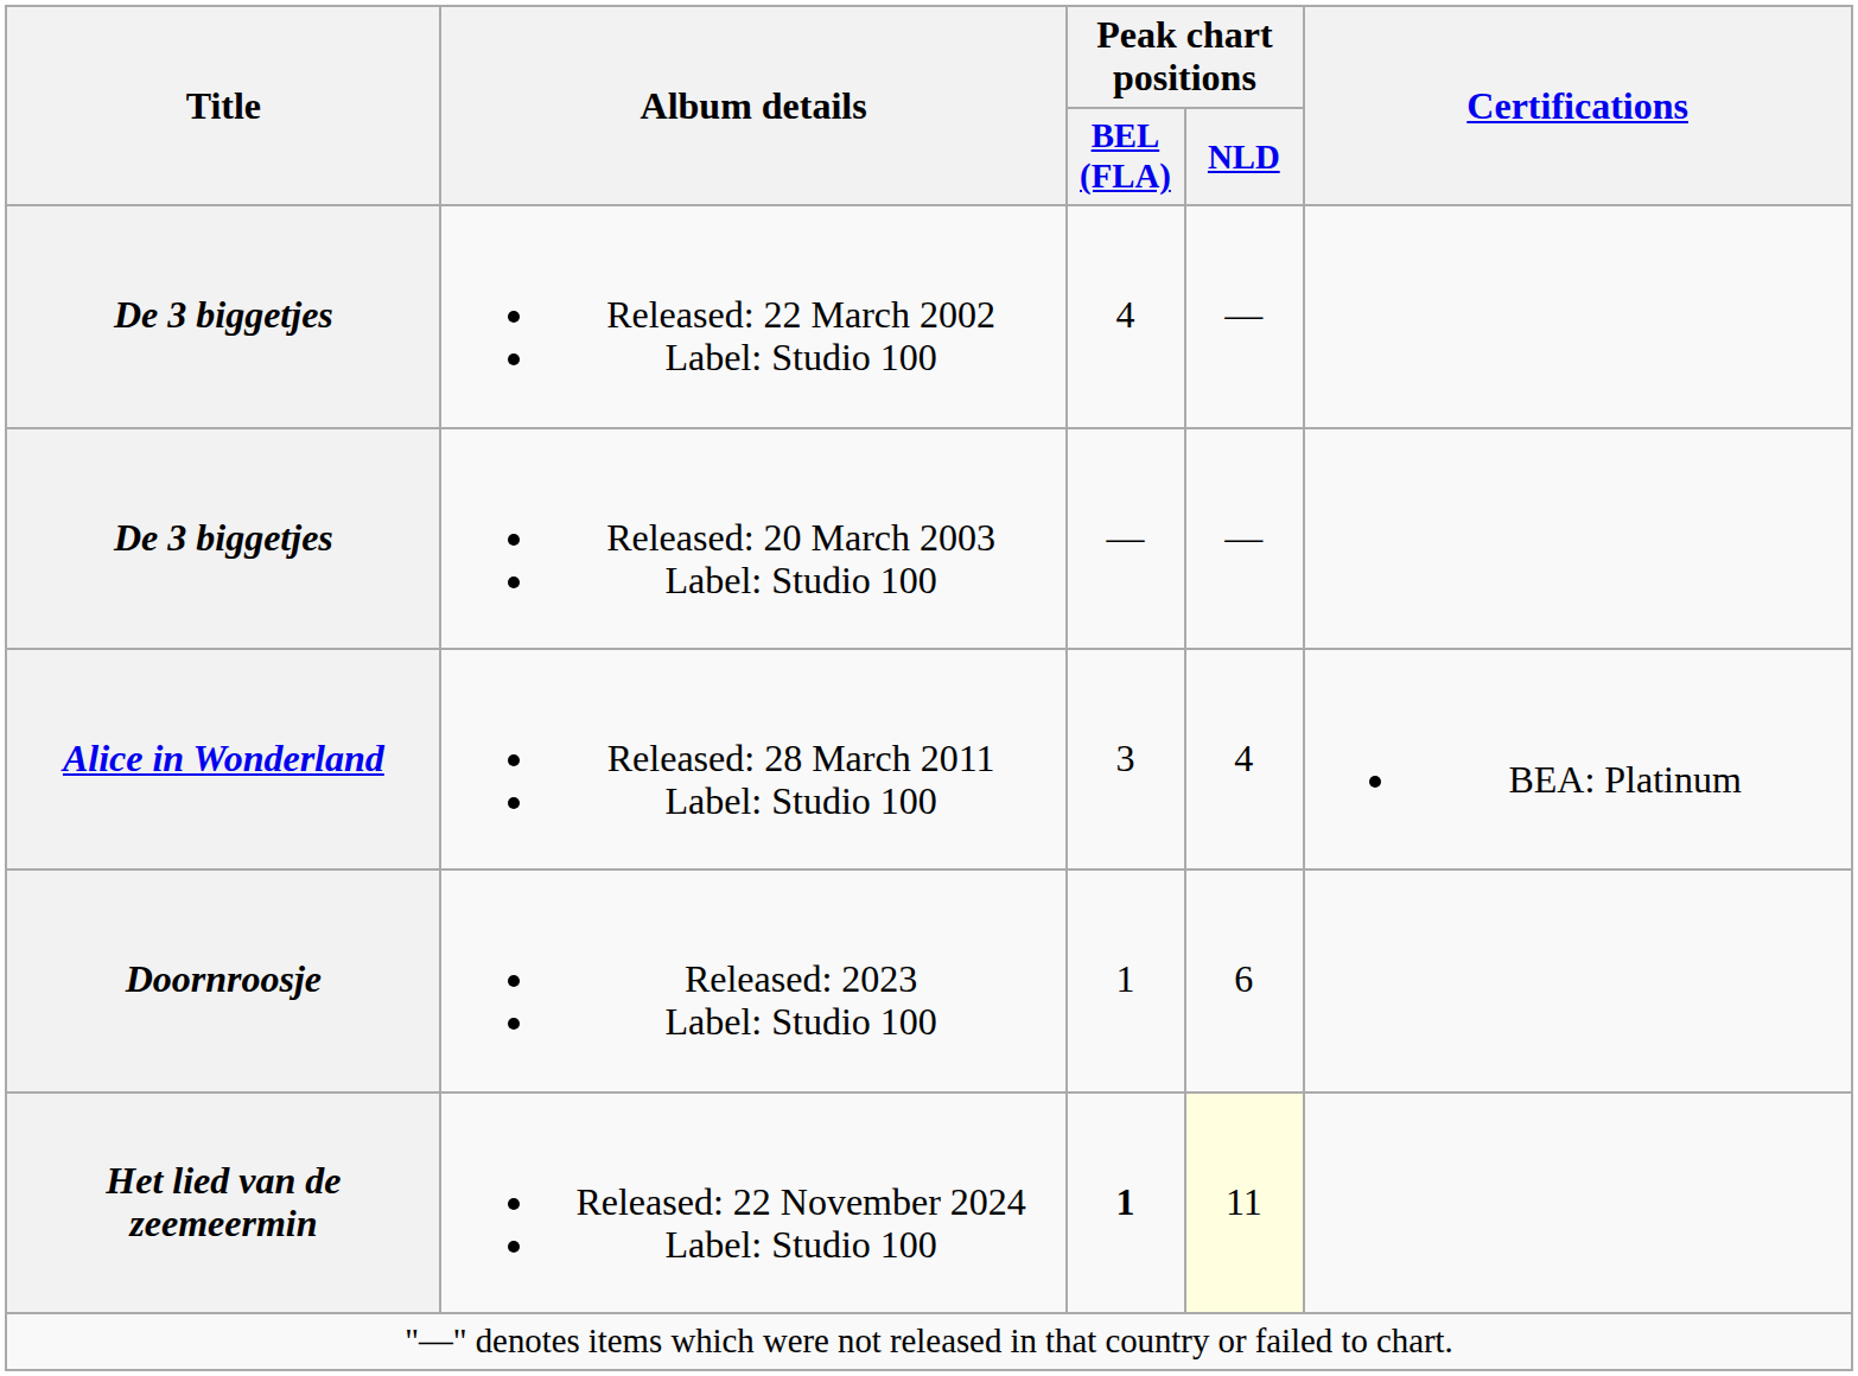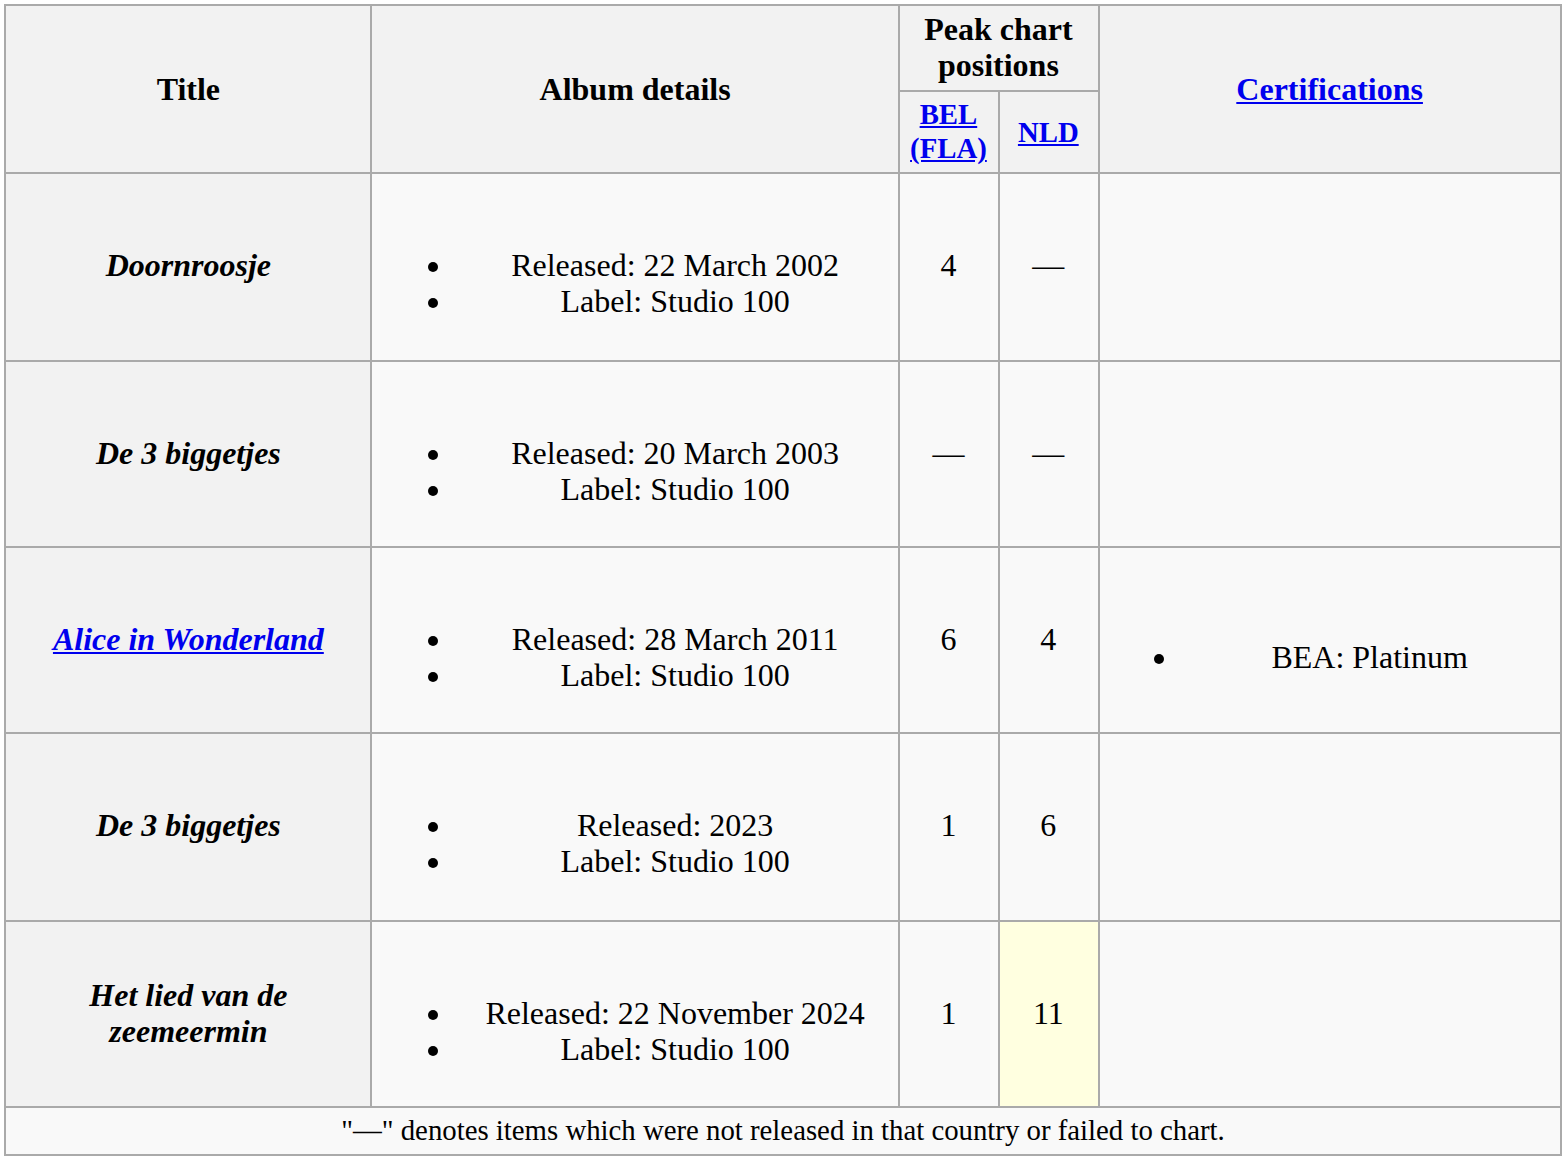Released: 22 March 2002 Label: Studio 100 | Title: De 3 biggetjes -> Doornroosje
Released: 28 March 2011 Label: Studio 100 | Peak chart positions / BEL (FLA): 3 -> 6
Released: 2023 Label: Studio 100 | Title: Doornroosje -> De 3 biggetjes
Released: 22 November 2024 Label: Studio 100 | Peak chart positions / BEL (FLA): bold -> normal
